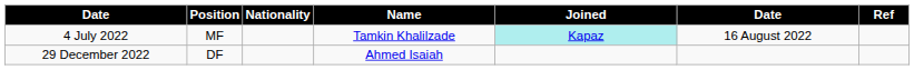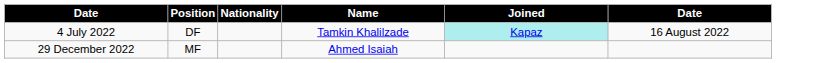- column: Ref
4 July 2022 | Position: MF -> DF
29 December 2022 | Position: DF -> MF
